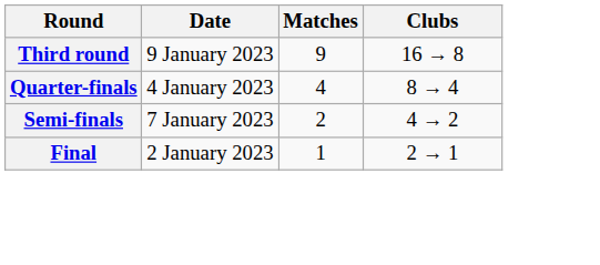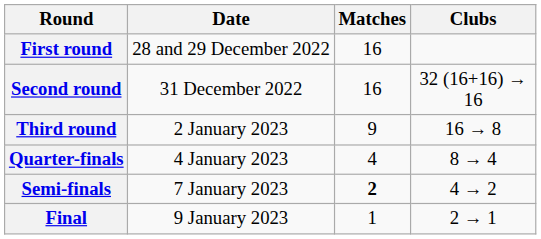+ row: First round | 28 and 29 December 2022 | 16
+ row: Second round | 31 December 2022 | 16 | 32 (16+16) → 16
Third round | Date: 9 January 2023 -> 2 January 2023
Semi-finals | Matches: normal -> bold
Final | Date: 2 January 2023 -> 9 January 2023
